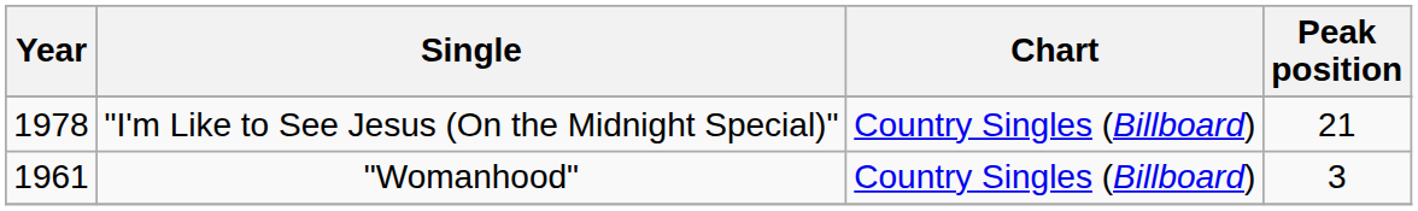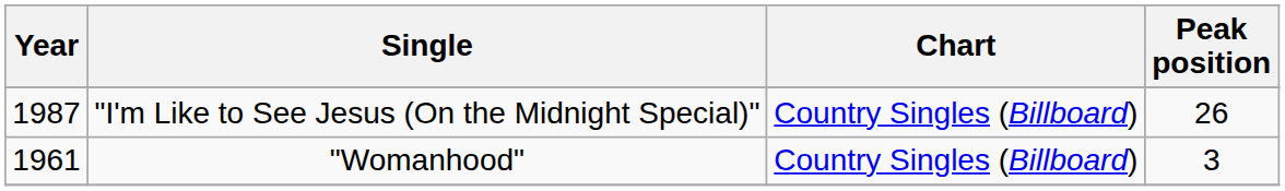"I'm Like to See Jesus (On the Midnight Special)" | Year: 1978 -> 1987
"I'm Like to See Jesus (On the Midnight Special)" | Peak position: 21 -> 26
